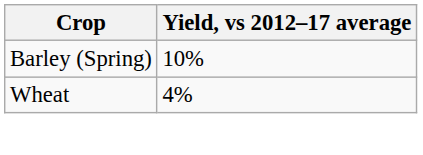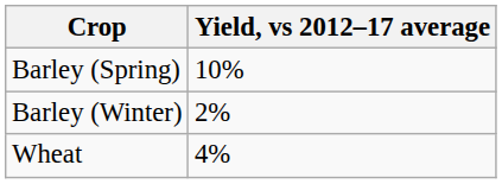+ row: Barley (Winter) | 2%
